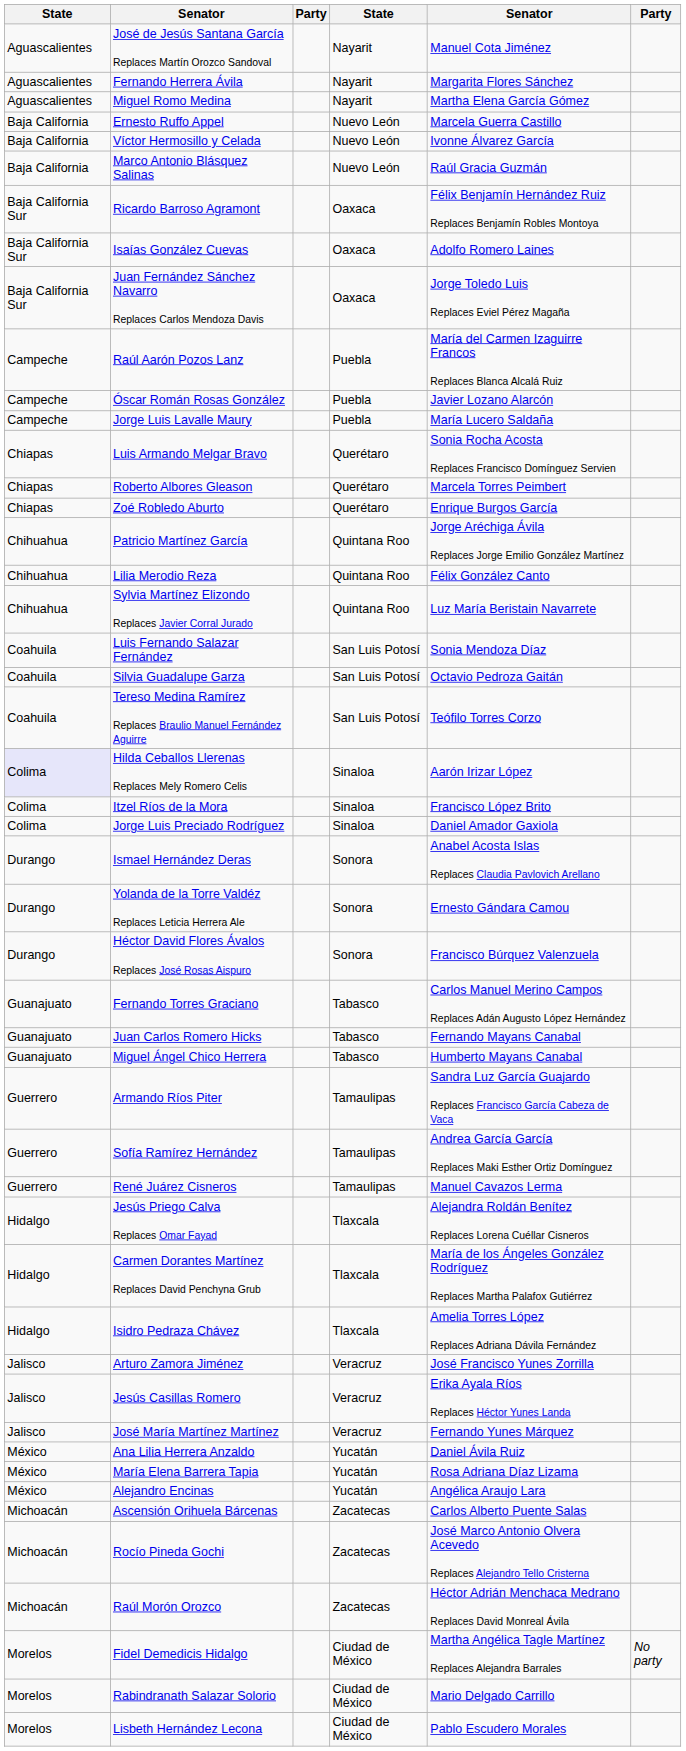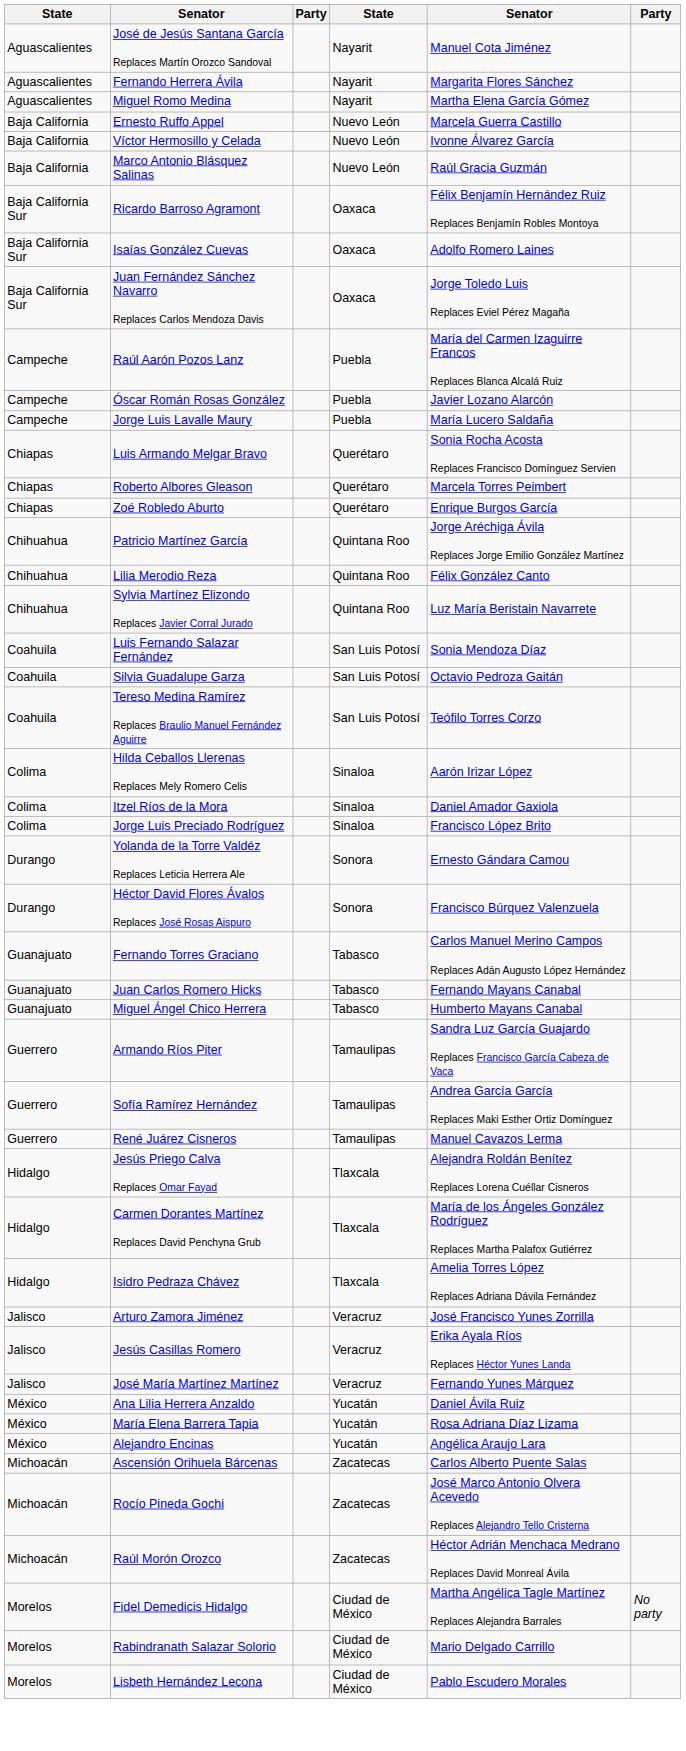Hilda Ceballos Llerenas Replaces Mely Romero Celis | column 1: lavender background -> no background
Itzel Ríos de la Mora | column 5: Francisco López Brito -> Daniel Amador Gaxiola
Jorge Luis Preciado Rodríguez | column 5: Daniel Amador Gaxiola -> Francisco López Brito
- row: Durango | Ismael Hernández Deras | Sonora | Anabel Acosta Islas Replaces Claudia Pavlovich Arellano
